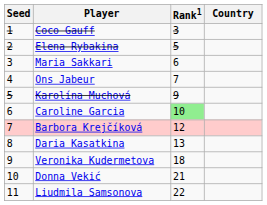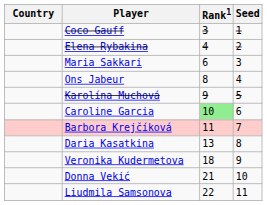columns swapped: Country <-> Seed
Elena Rybakina | Rank1: 5 -> 4
Ons Jabeur | Rank1: 7 -> 8
Barbora Krejčíková | Rank1: 12 -> 11
